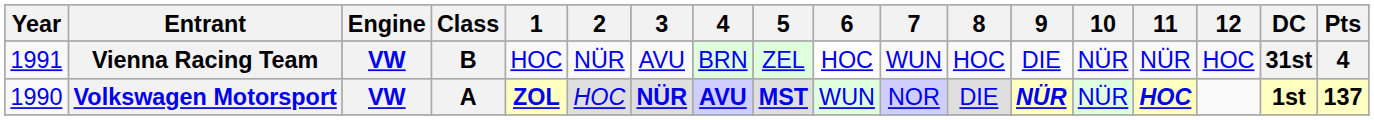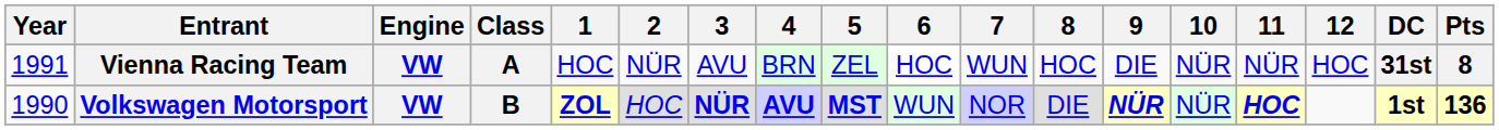Vienna Racing Team | Class: B -> A
Vienna Racing Team | Pts: 4 -> 8
Volkswagen Motorsport | Class: A -> B
Volkswagen Motorsport | Pts: 137 -> 136
